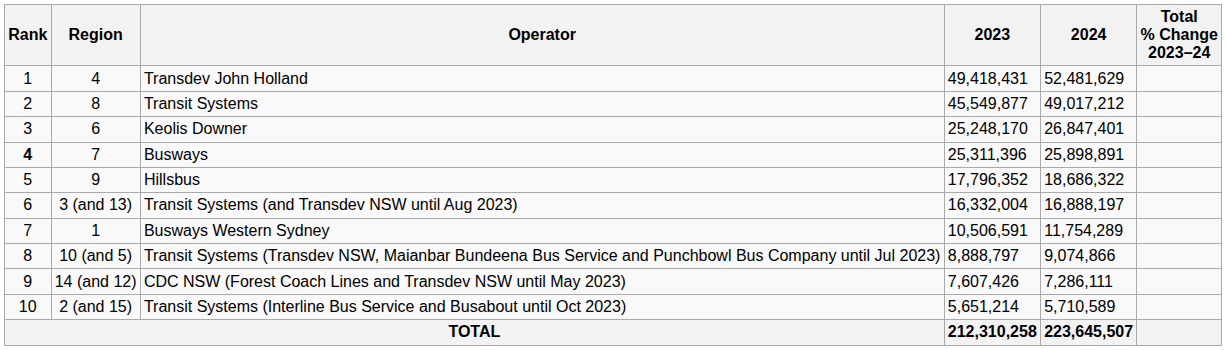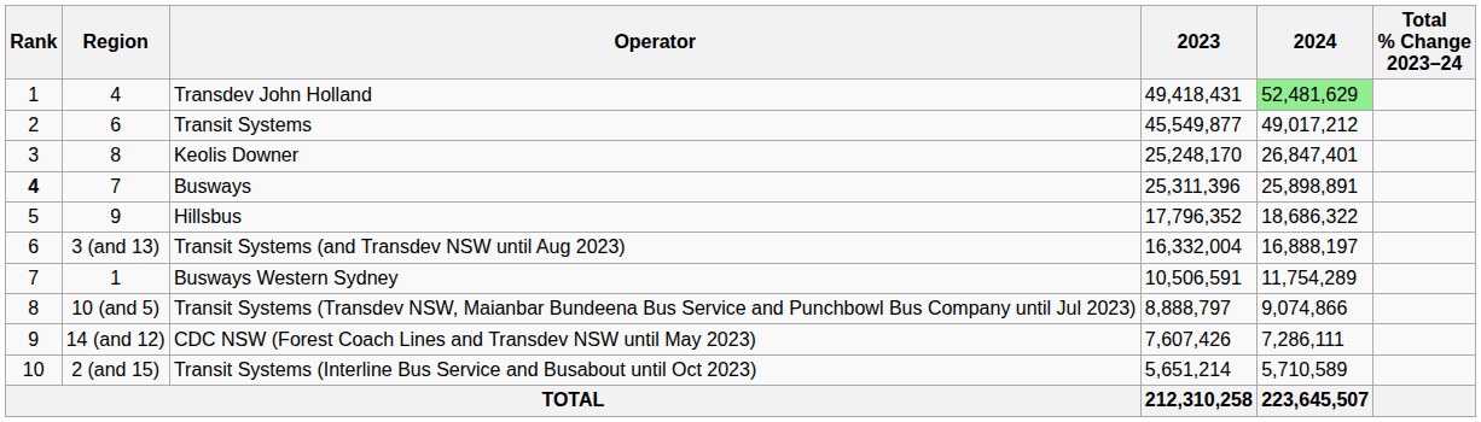Transdev John Holland | 2024: no background -> lightgreen background
Transit Systems | Region: 8 -> 6
Keolis Downer | Region: 6 -> 8
